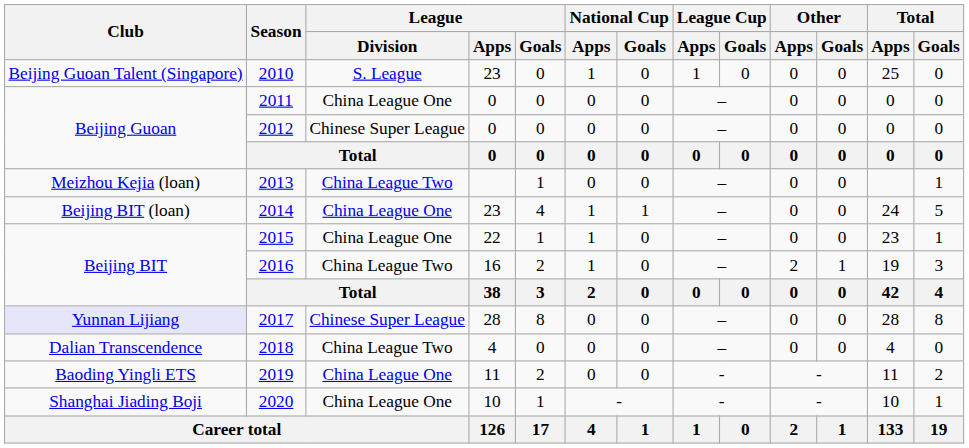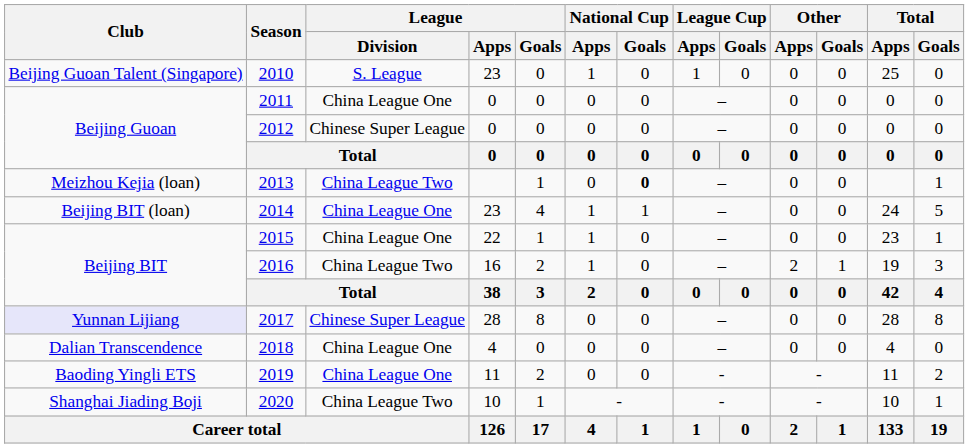2013 | National Cup / Goals: normal -> bold
2018 | League / Division: China League Two -> China League One
2020 | League / Division: China League One -> China League Two
